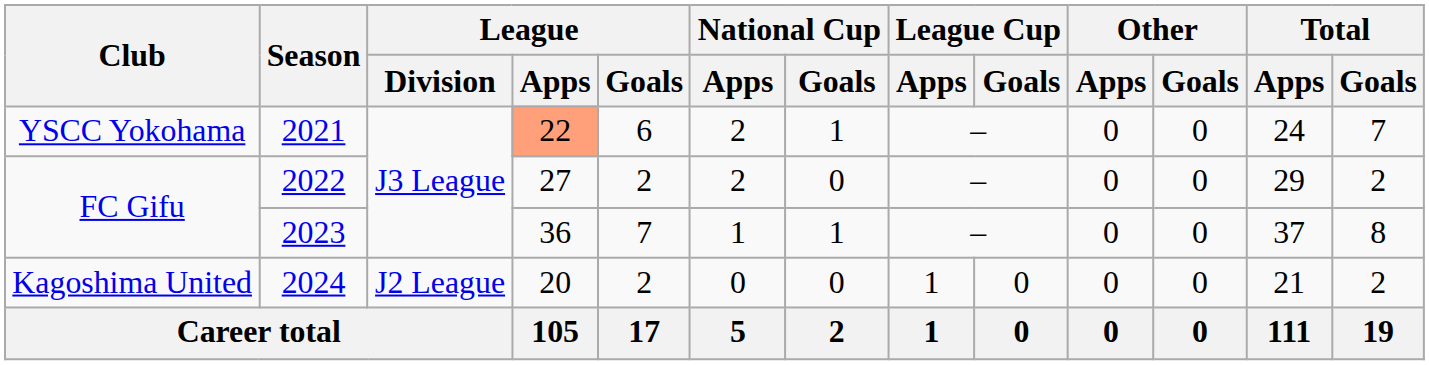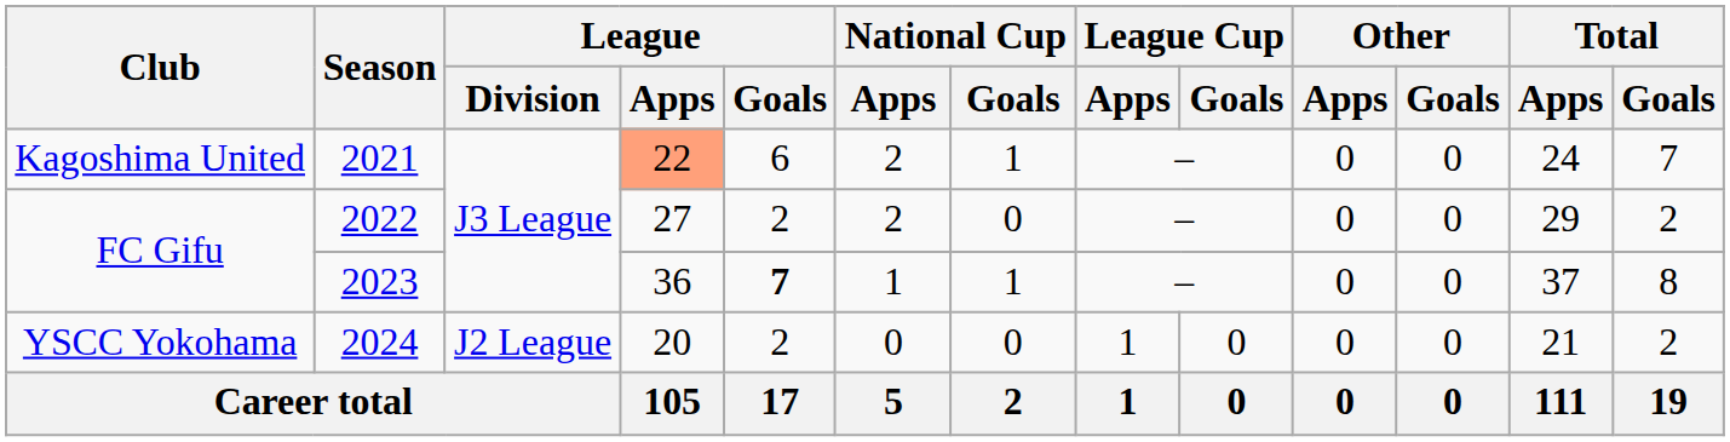2021 | Club: YSCC Yokohama -> Kagoshima United
2023 | League / Goals: normal -> bold
2024 | Club: Kagoshima United -> YSCC Yokohama
